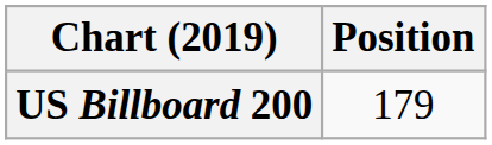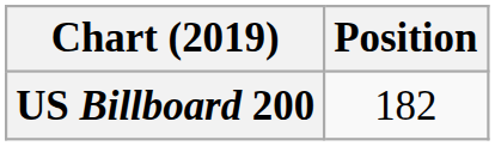US Billboard 200 | Position: 179 -> 182
